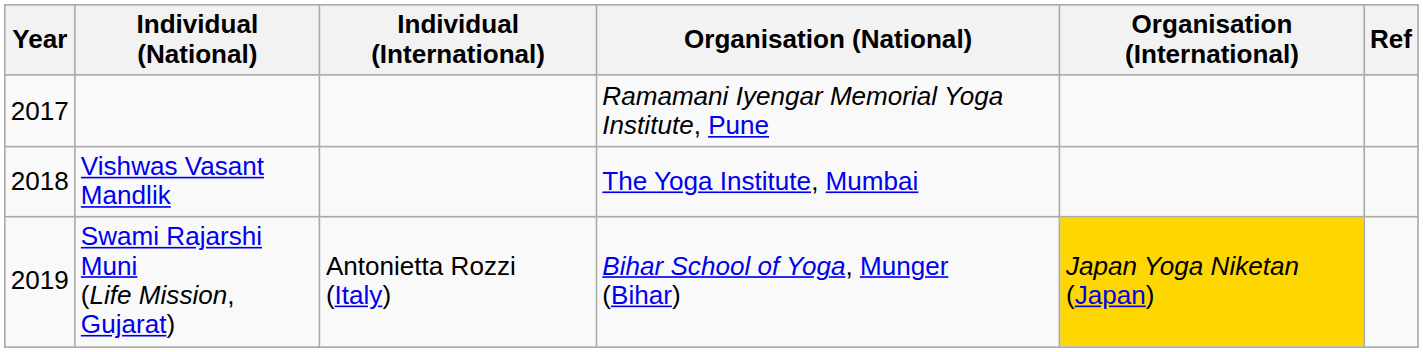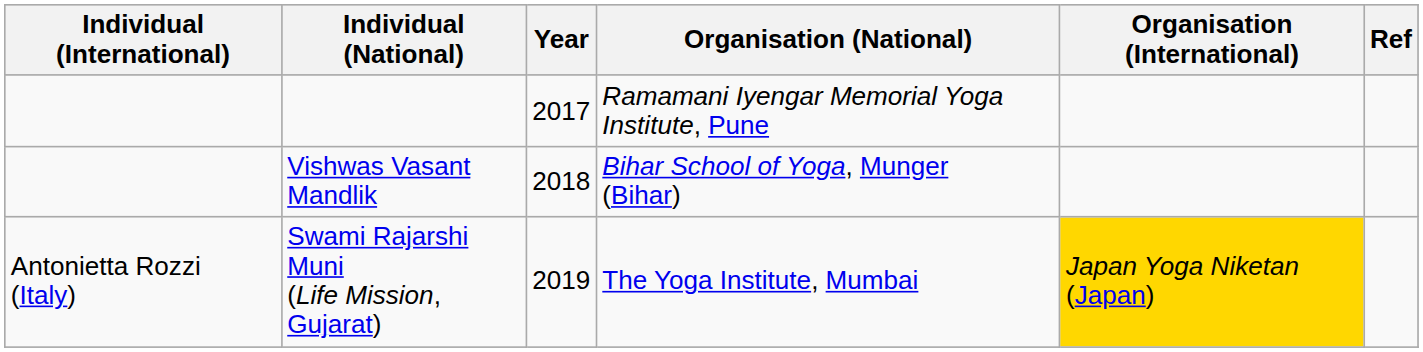columns swapped: Year <-> Individual (International)
Vishwas Vasant Mandlik | Organisation (National): The Yoga Institute, Mumbai -> Bihar School of Yoga, Munger (Bihar)
Swami Rajarshi Muni (Life Mission, Gujarat) | Organisation (National): Bihar School of Yoga, Munger (Bihar) -> The Yoga Institute, Mumbai
